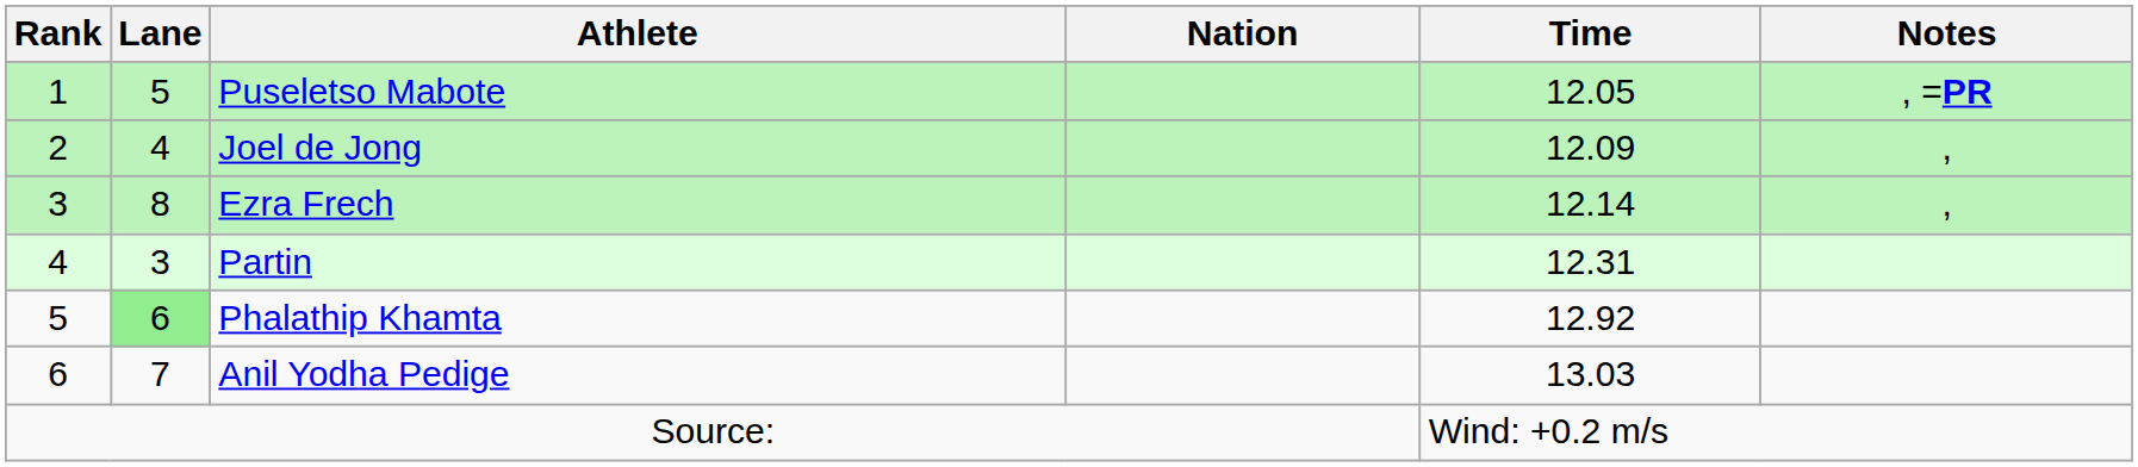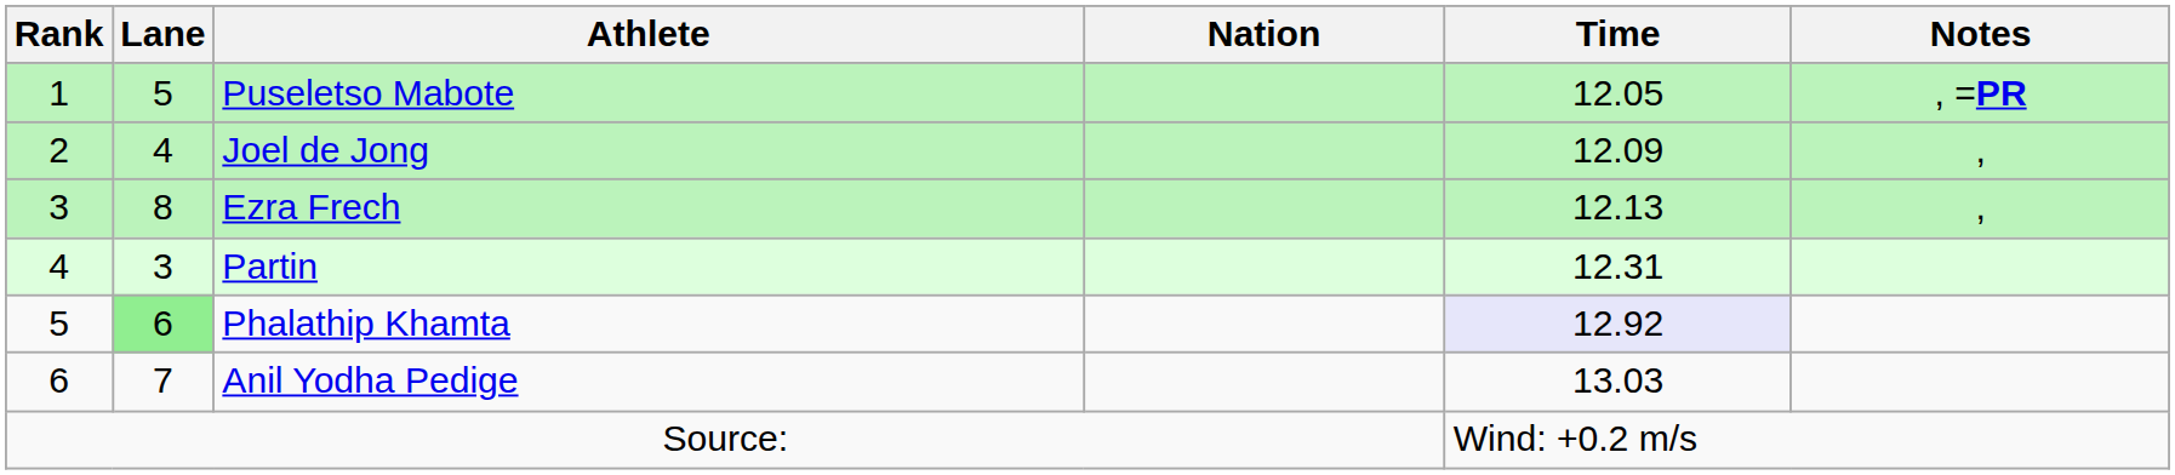Ezra Frech | Time: 12.14 -> 12.13
Phalathip Khamta | Time: no background -> lavender background
